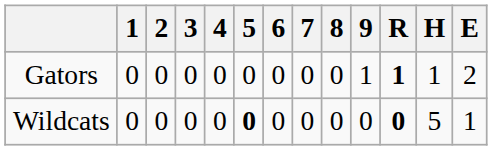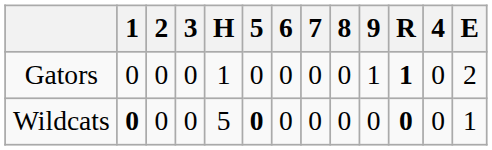columns swapped: 4 <-> H
Wildcats | 1: normal -> bold
